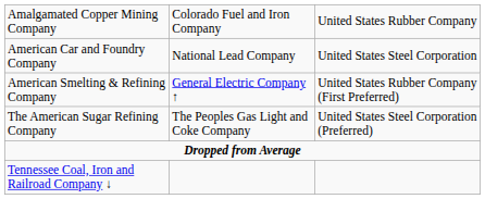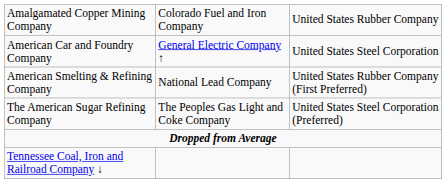American Car and Foundry Company | column 2: National Lead Company -> General Electric Company ↑
American Smelting & Refining Company | column 2: General Electric Company ↑ -> National Lead Company
